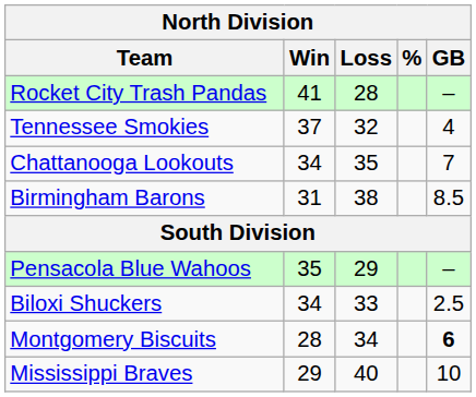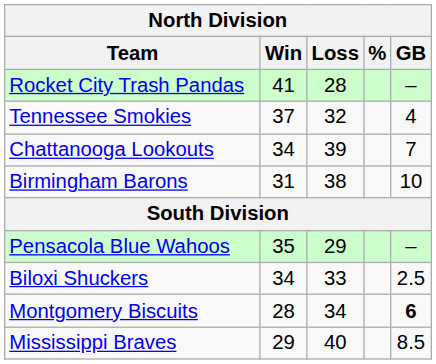Chattanooga Lookouts | Loss: 35 -> 39
Birmingham Barons | GB: 8.5 -> 10
Mississippi Braves | GB: 10 -> 8.5
